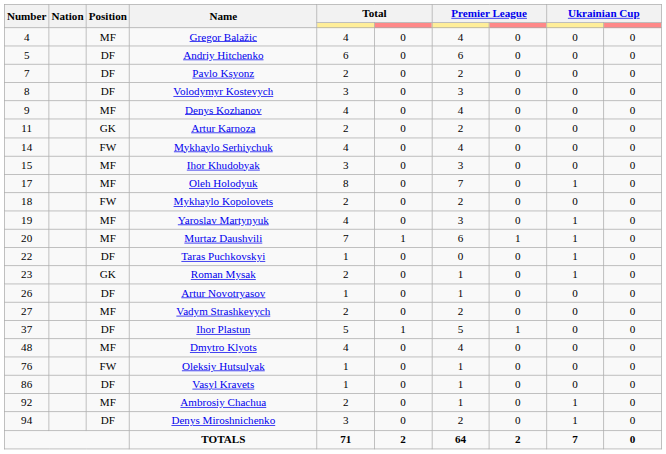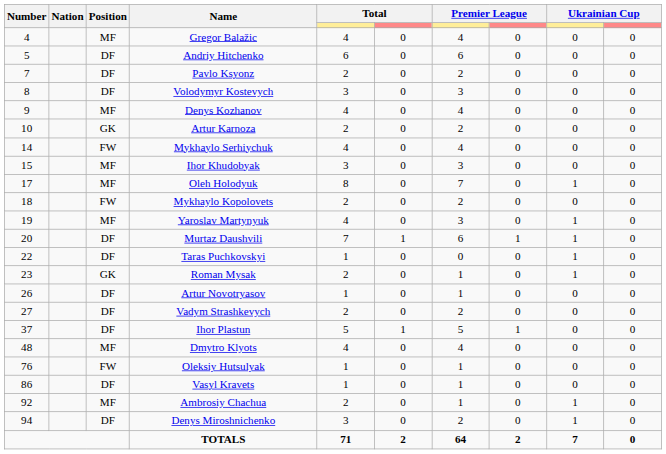Artur Karnoza | Number: 11 -> 10
Murtaz Daushvili | Position: MF -> DF
Vadym Strashkevych | Position: MF -> DF
